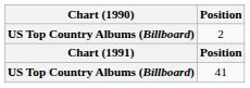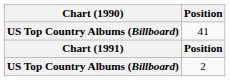rows swapped: 2 <-> 41
